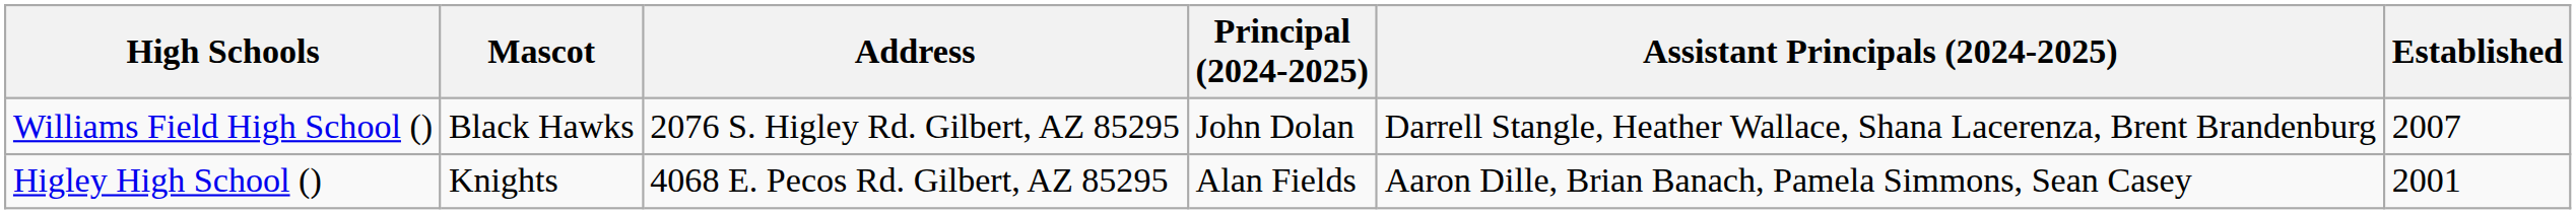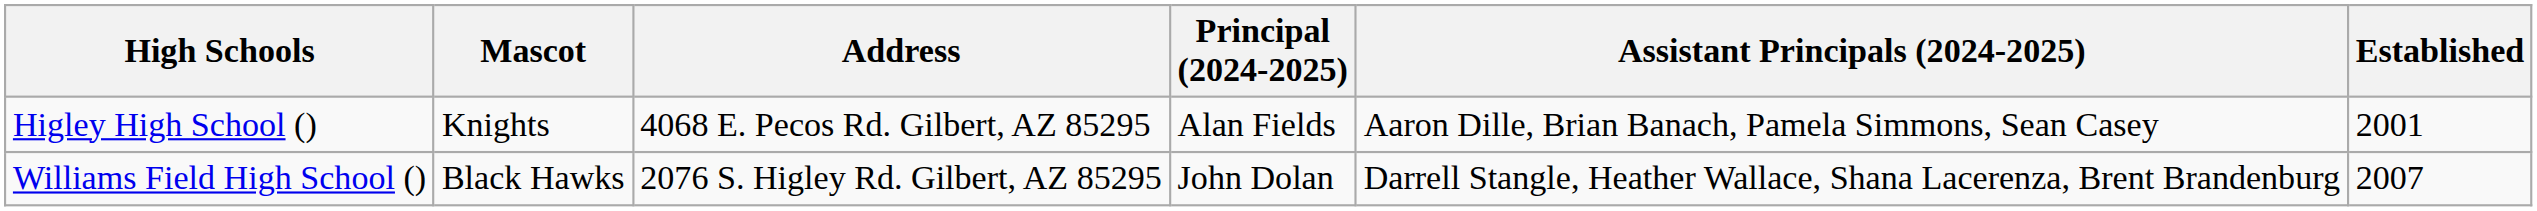rows swapped: Higley High School () <-> Williams Field High School ()
